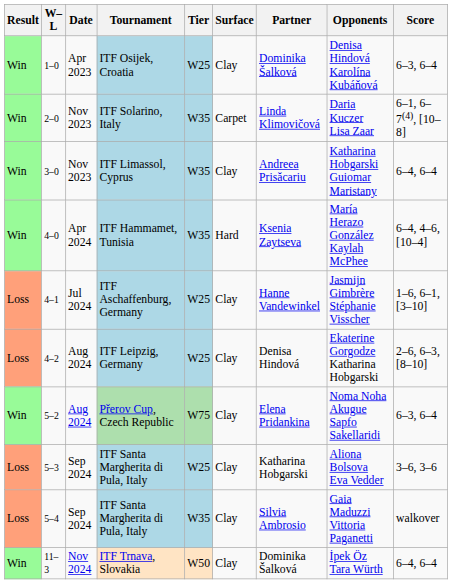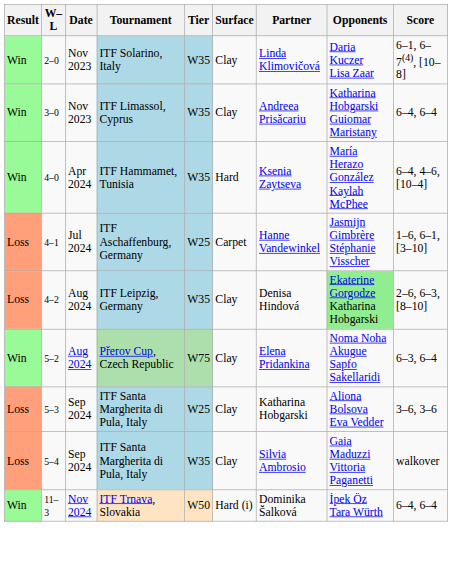- row: Win | 1–0 | Apr 2023 | ITF Osijek, Croatia | W25 | Clay | Dominika Šalková | Denisa Hindová Karolína Kubáňová | 6–3, 6–4
ITF Solarino, Italy | Surface: Carpet -> Clay
ITF Aschaffenburg, Germany | Surface: Clay -> Carpet
ITF Leipzig, Germany | Tier: W25 -> W35
ITF Leipzig, Germany | Opponents: no background -> lightgreen background
ITF Trnava, Slovakia | Surface: Clay -> Hard (i)
